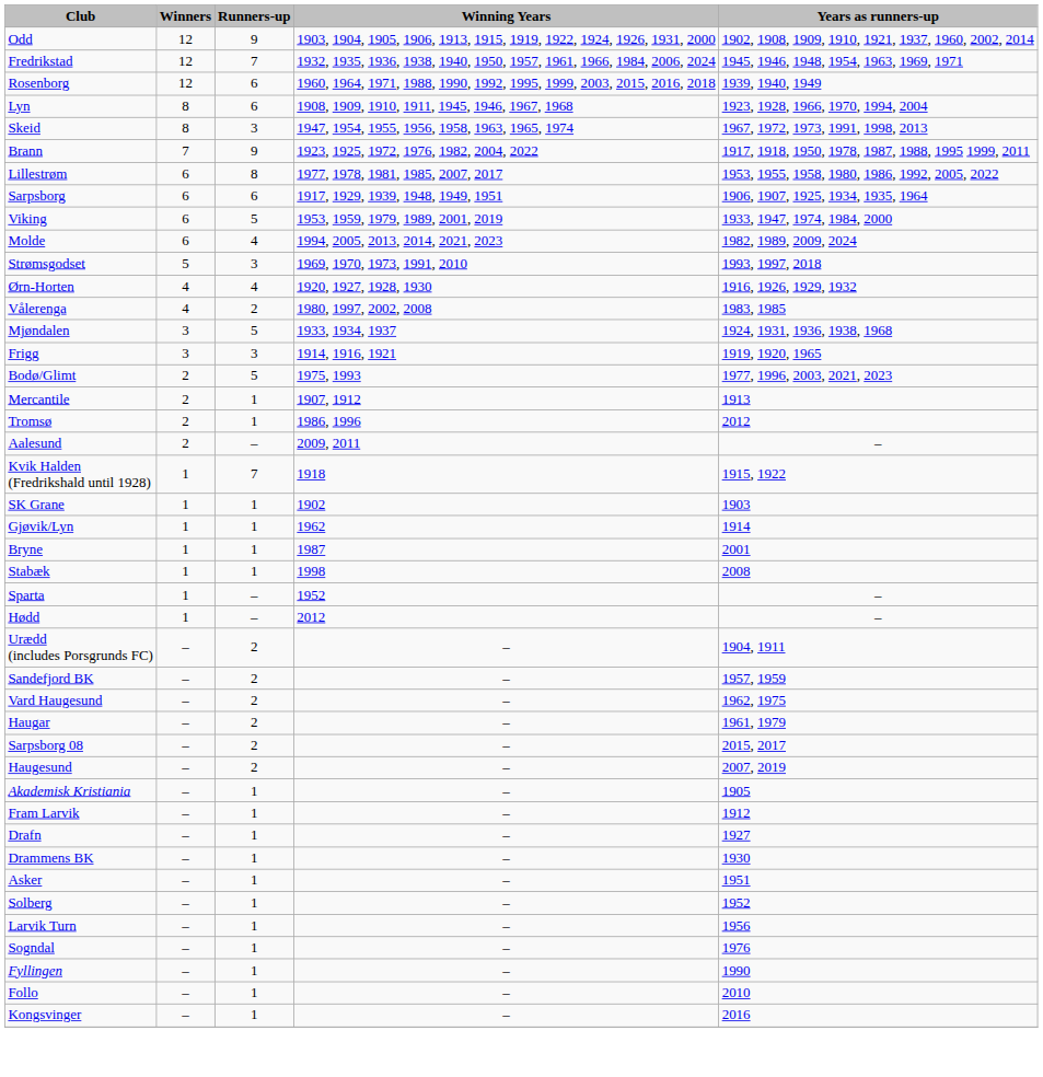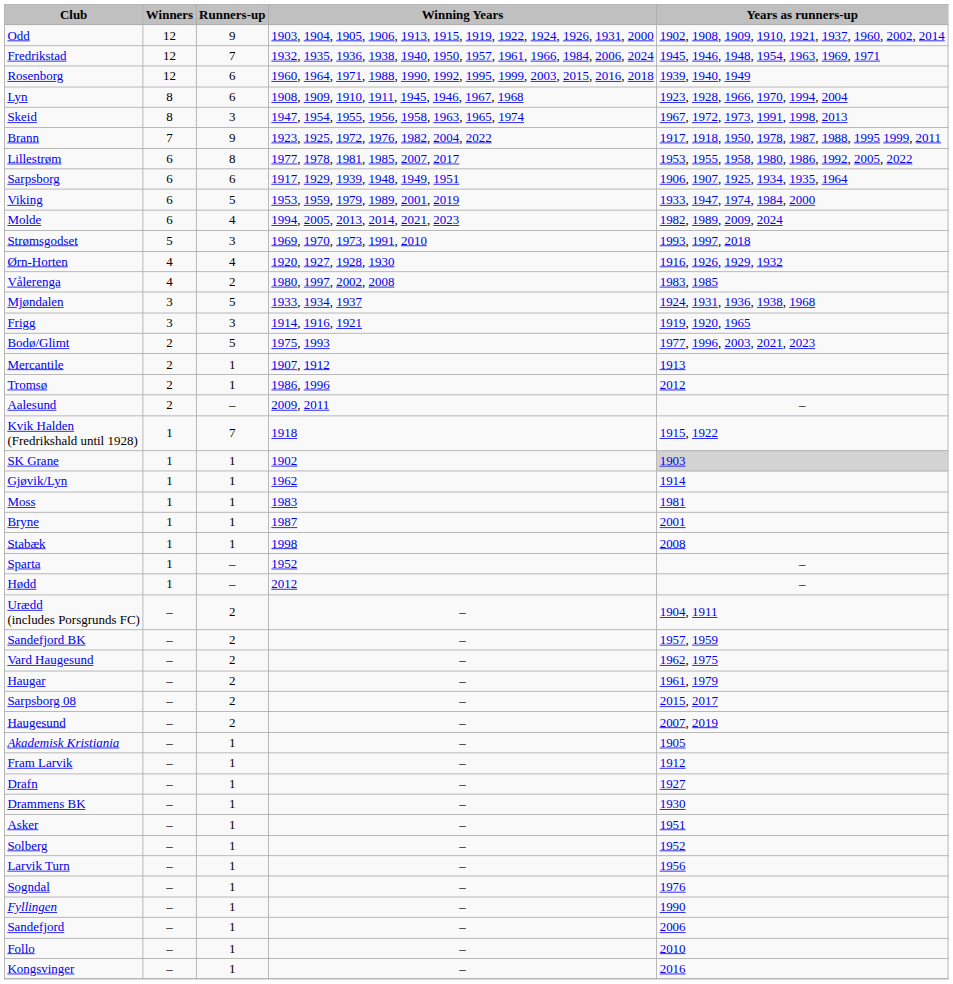SK Grane | Years as runners-up: no background -> lightgrey background
+ row: Moss | 1 | 1 | 1983 | 1981
+ row: Sandefjord | – | 1 | – | 2006
